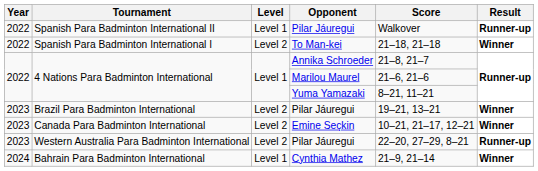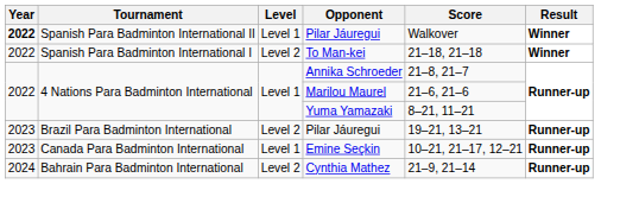Spanish Para Badminton International II | Year: normal -> bold
Spanish Para Badminton International II | Result: Runner-up -> Winner
Brazil Para Badminton International | Result: Winner -> Runner-up
Canada Para Badminton International | Level: Level 2 -> Level 1
Canada Para Badminton International | Result: Winner -> Runner-up
- row: 2023 | Western Australia Para Badminton International | Level 2 | Pilar Jáuregui | 22–20, 27–29, 8–21 | Runner-up
Bahrain Para Badminton International | Level: Level 1 -> Level 2
Bahrain Para Badminton International | Result: Winner -> Runner-up
